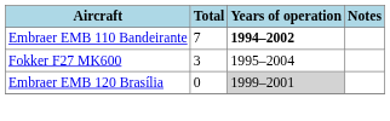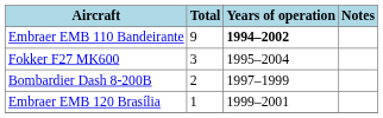Embraer EMB 110 Bandeirante | Total: 7 -> 9
+ row: Bombardier Dash 8-200B | 2 | 1997–1999
Embraer EMB 120 Brasília | Total: 0 -> 1
Embraer EMB 120 Brasília | Years of operation: lightgrey background -> no background
